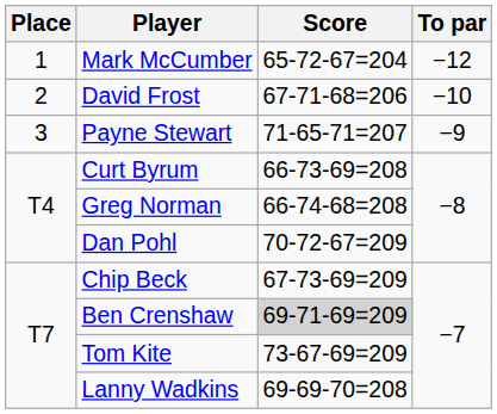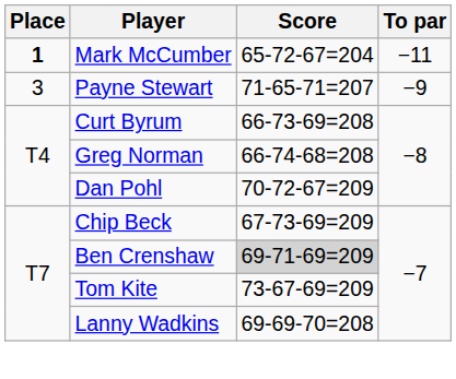Mark McCumber | Place: normal -> bold
Mark McCumber | To par: −12 -> −11
- row: 2 | David Frost | 67-71-68=206 | −10
